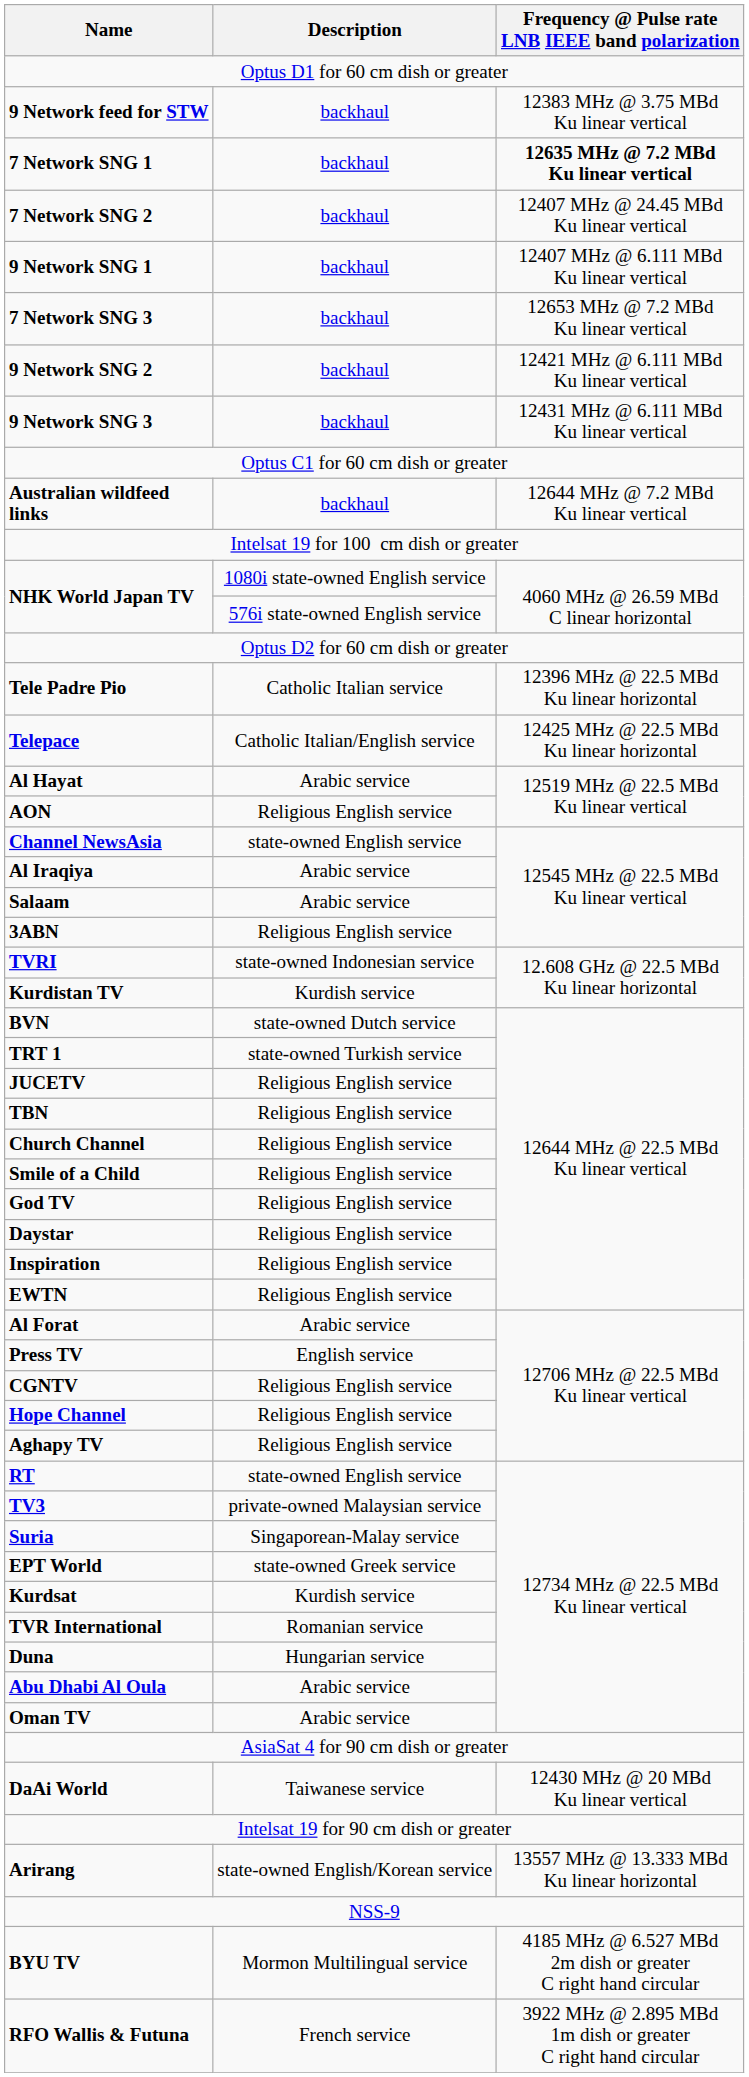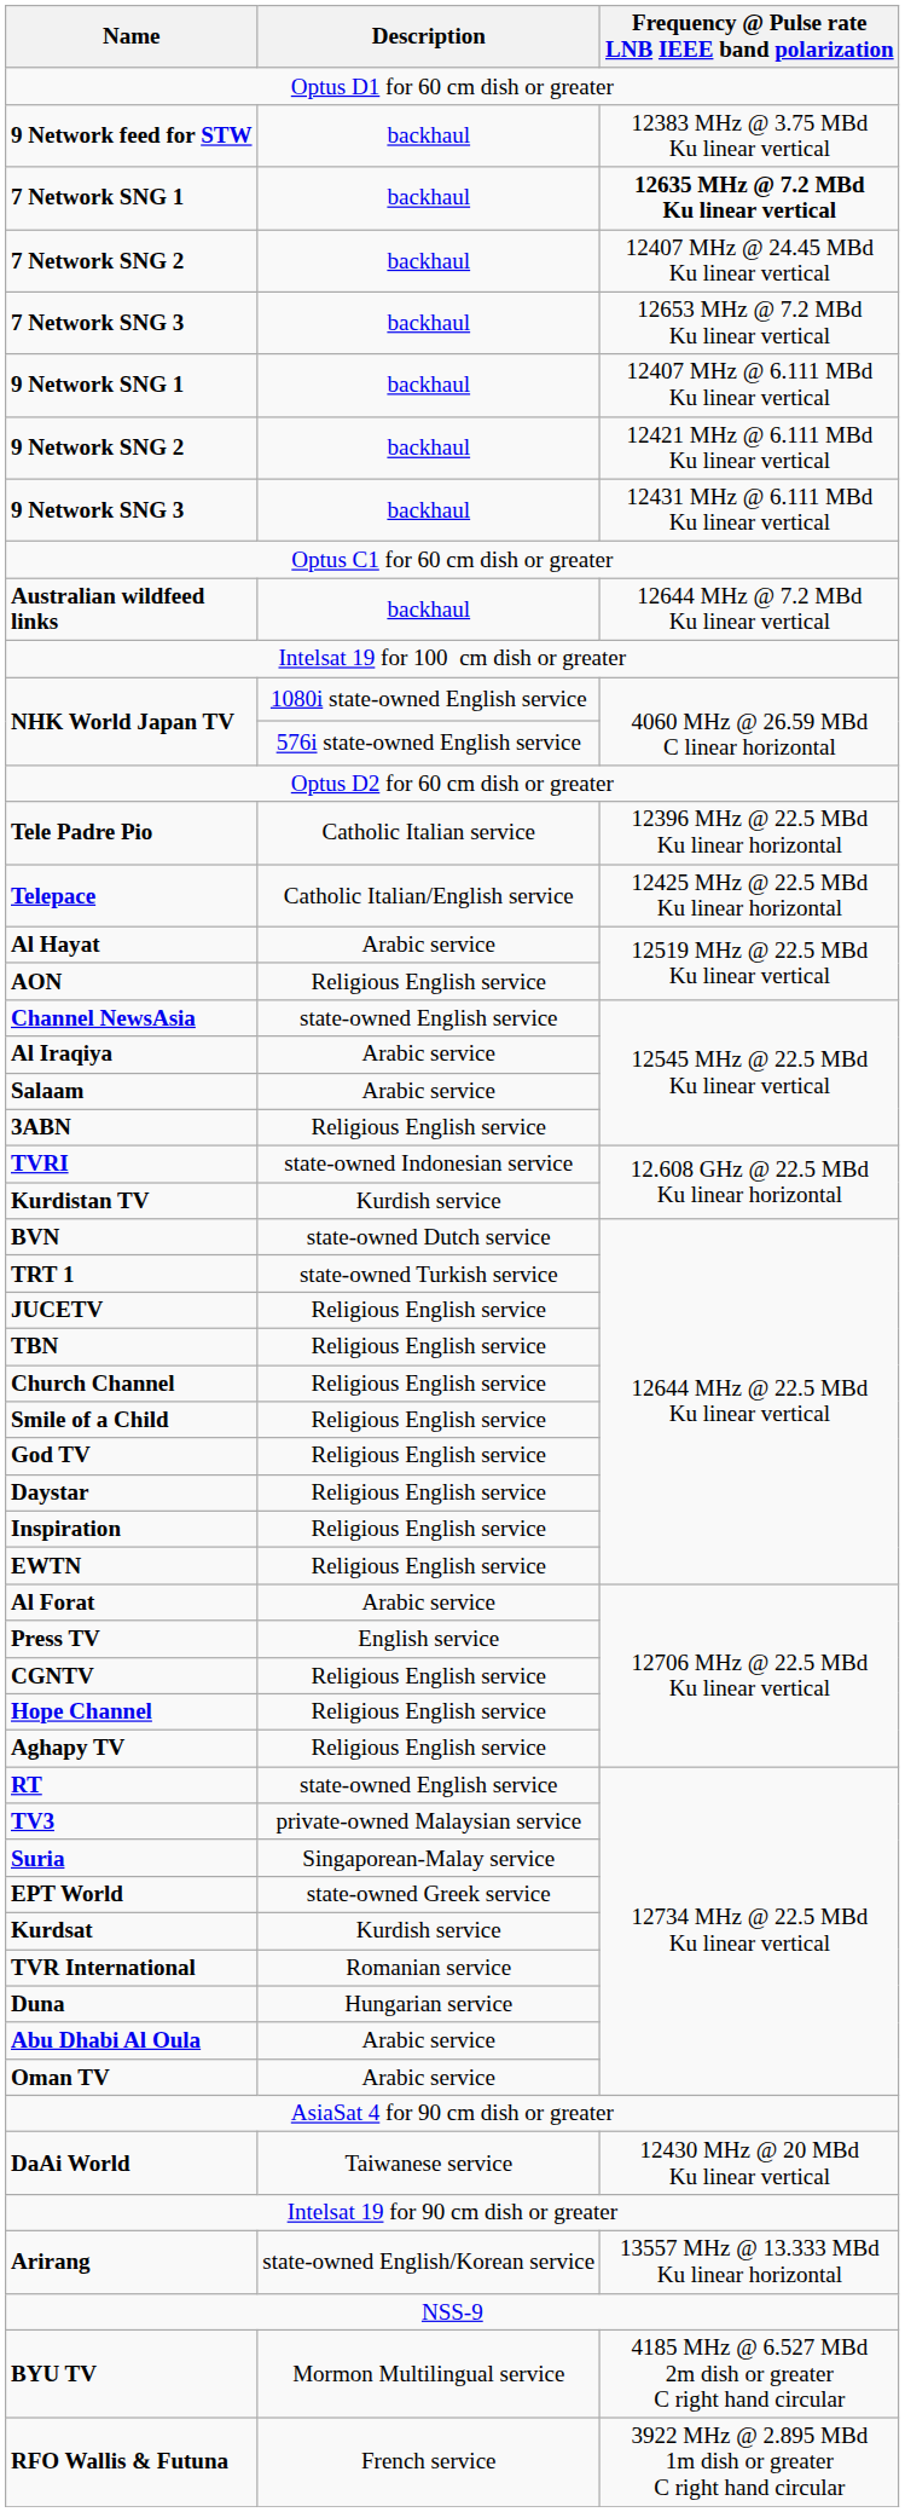rows swapped: 7 Network SNG 3 <-> 9 Network SNG 1
